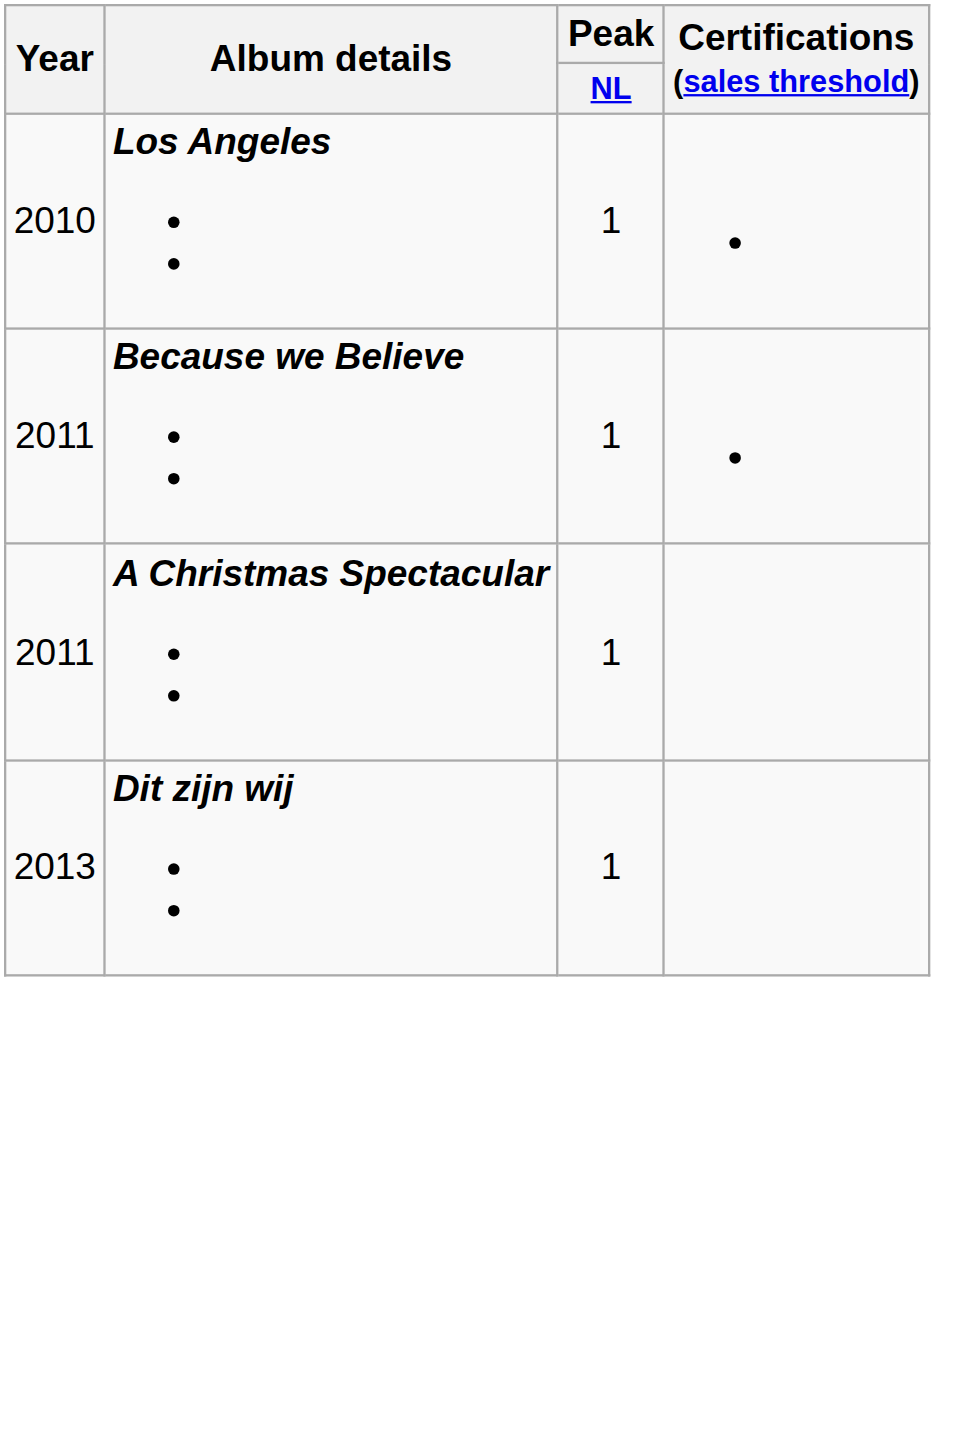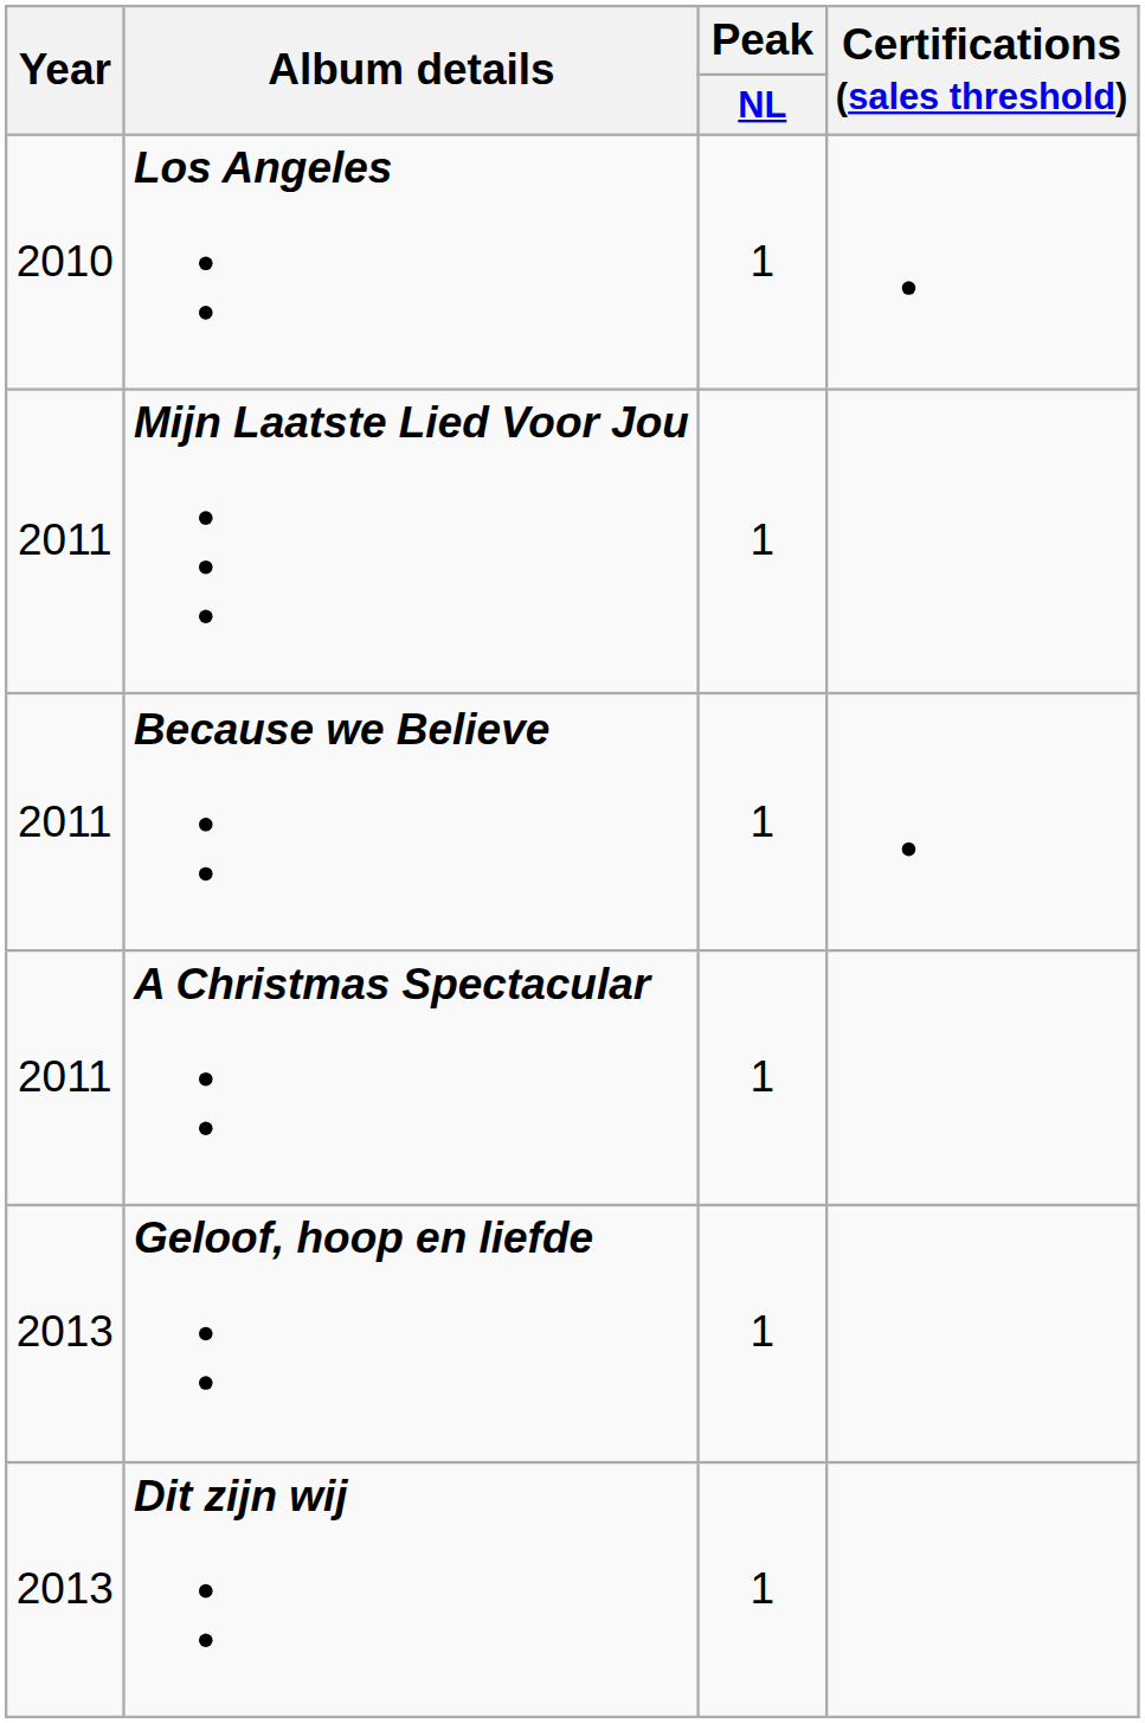+ row: 2011 | Mijn Laatste Lied Voor Jou | 1
+ row: 2013 | Geloof, hoop en liefde | 1
